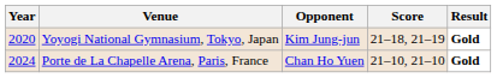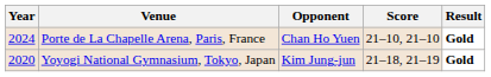rows swapped: Yoyogi National Gymnasium, Tokyo, Japan <-> Porte de La Chapelle Arena, Paris, France
